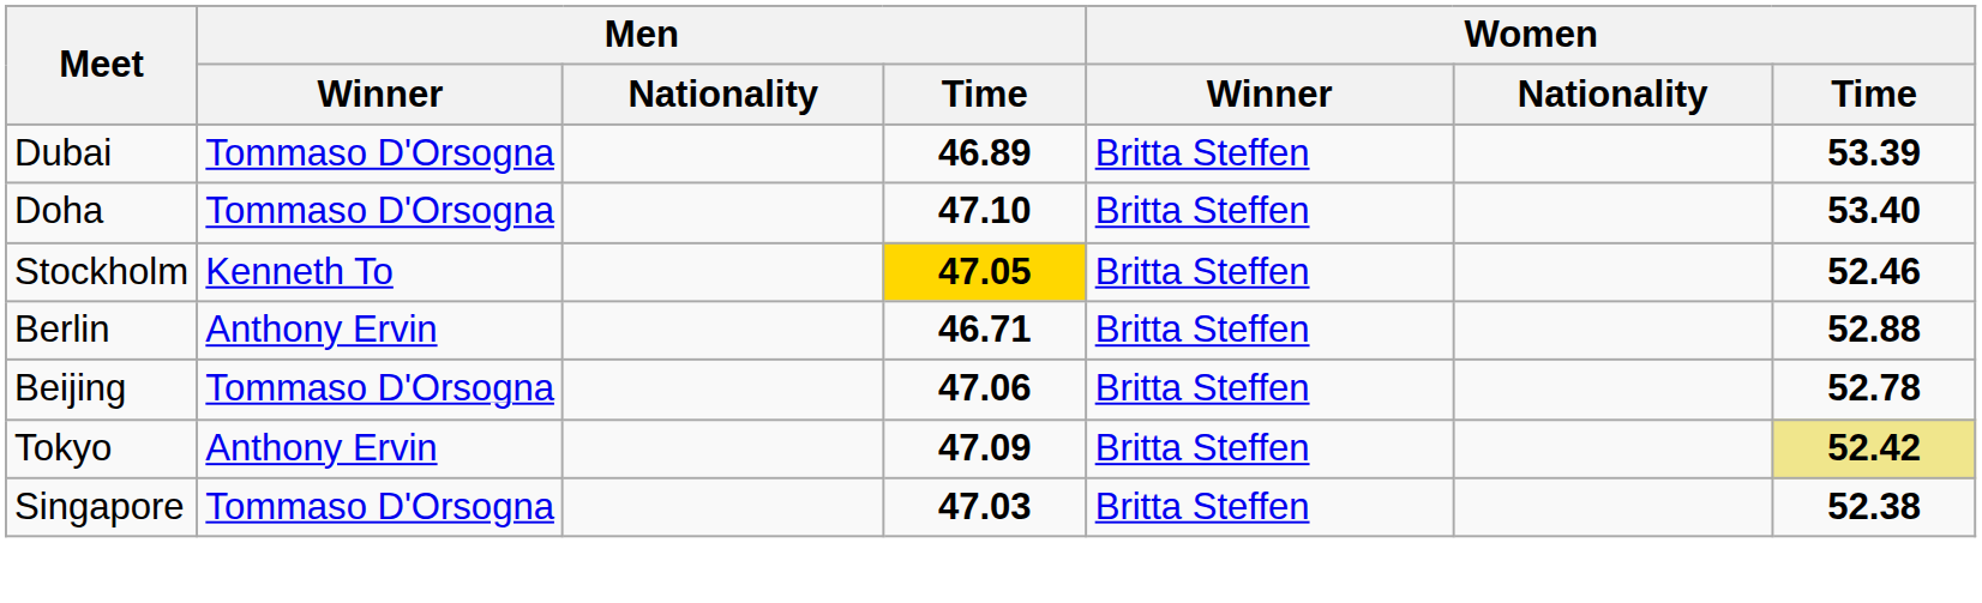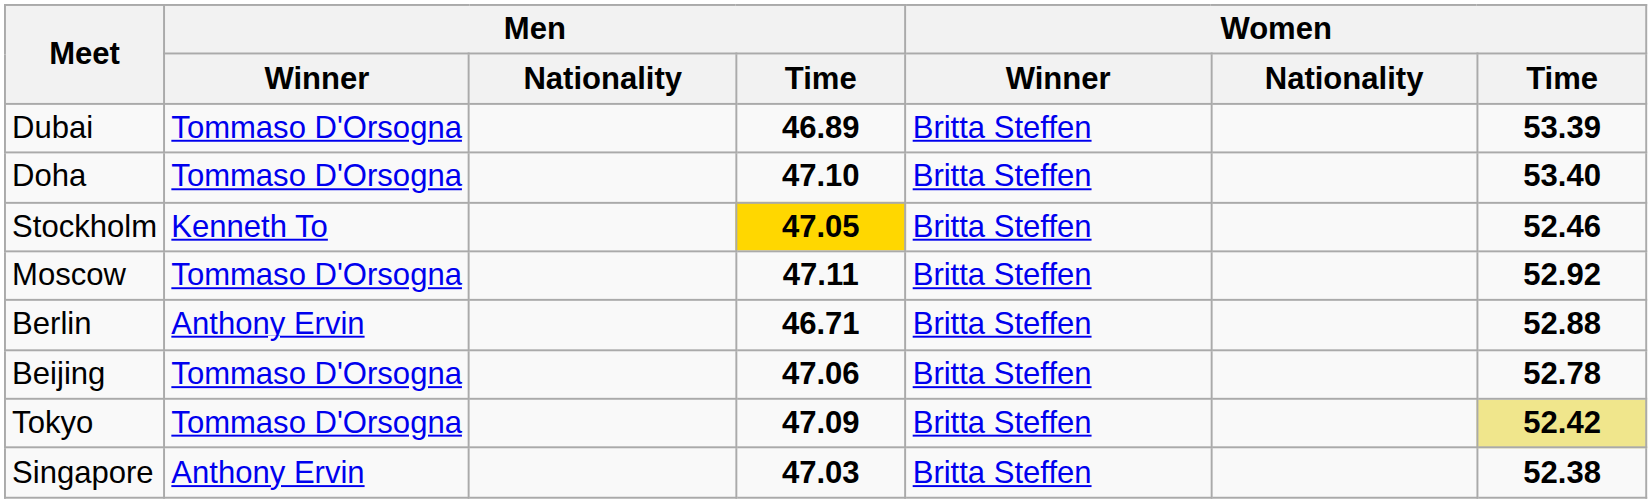+ row: Moscow | Tommaso D'Orsogna | 47.11 | Britta Steffen | 52.92
Tokyo | Men / Winner: Anthony Ervin -> Tommaso D'Orsogna
Singapore | Men / Winner: Tommaso D'Orsogna -> Anthony Ervin
